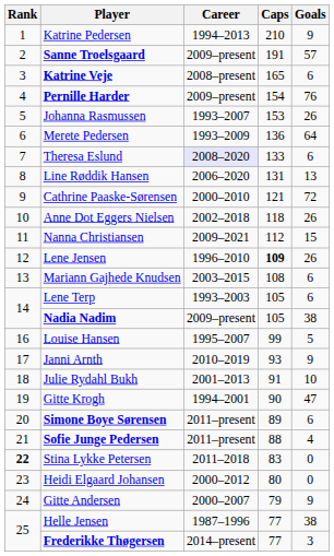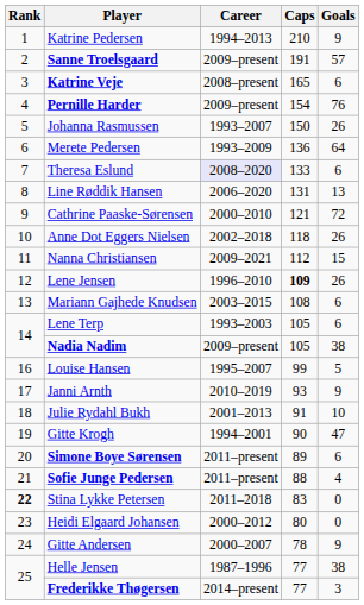Johanna Rasmussen | Caps: 153 -> 150
Gitte Andersen | Caps: 79 -> 78
